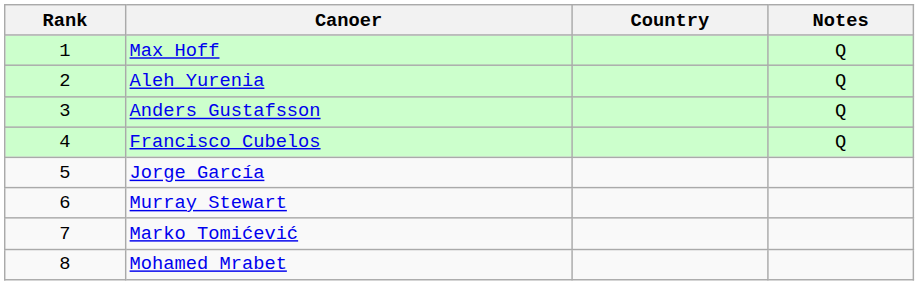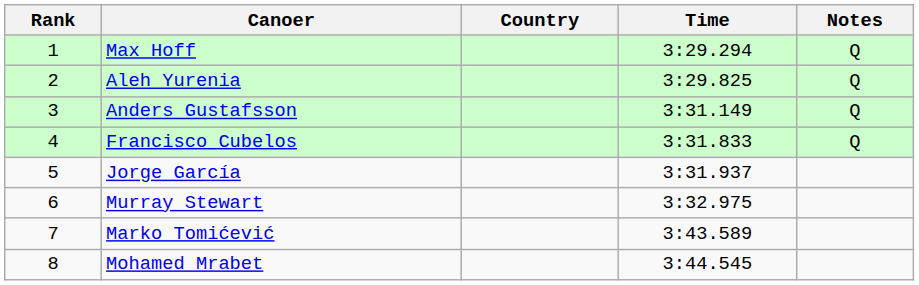+ column: Time | 3:29.294 | 3:29.825 | 3:31.149 | 3:31.833 | 3:31.937 | 3:32.975 | 3:43.589 | 3:44.545
